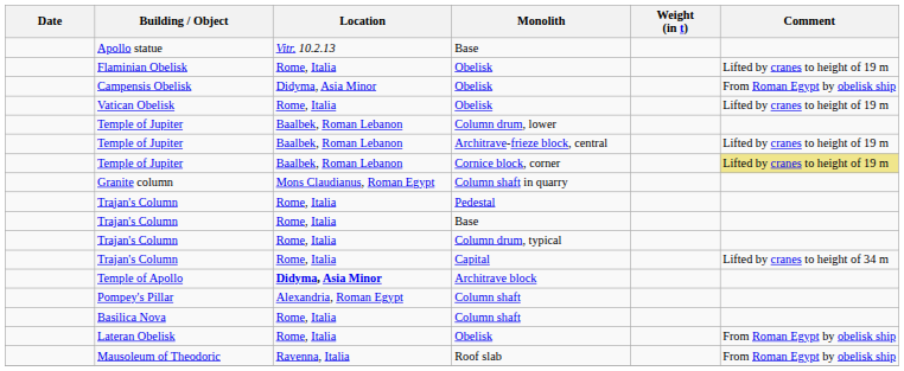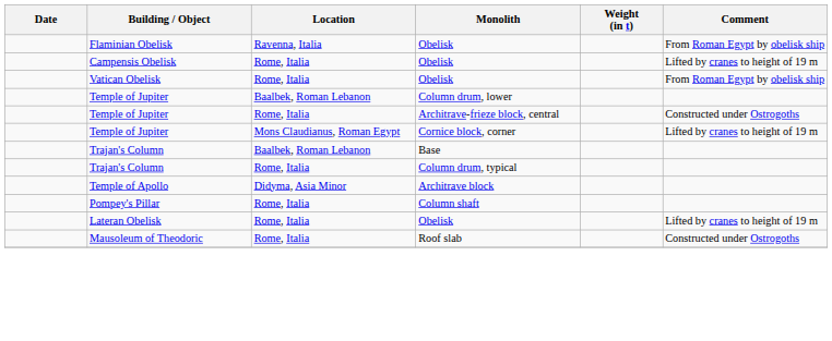- row: Apollo statue | Vitr. 10.2.13 | Base
Flaminian Obelisk | Location: Rome, Italia -> Ravenna, Italia
Flaminian Obelisk | Comment: Lifted by cranes to height of 19 m -> From Roman Egypt by obelisk ship
Campensis Obelisk | Location: Didyma, Asia Minor -> Rome, Italia
Campensis Obelisk | Comment: From Roman Egypt by obelisk ship -> Lifted by cranes to height of 19 m
Vatican Obelisk | Comment: Lifted by cranes to height of 19 m -> From Roman Egypt by obelisk ship
Temple of Jupiter / Architrave-frieze block, central | Location: Baalbek, Roman Lebanon -> Rome, Italia
Temple of Jupiter / Architrave-frieze block, central | Comment: Lifted by cranes to height of 19 m -> Constructed under Ostrogoths
Temple of Jupiter / Cornice block, corner | Location: Baalbek, Roman Lebanon -> Mons Claudianus, Roman Egypt
Temple of Jupiter / Cornice block, corner | Comment: khaki background -> no background
- row: Granite column | Mons Claudianus, Roman Egypt | Column shaft in quarry
- row: Trajan's Column | Rome, Italia | Pedestal
Trajan's Column / Base | Location: Rome, Italia -> Baalbek, Roman Lebanon
- row: Trajan's Column | Rome, Italia | Capital | Lifted by cranes to height of 34 m
Temple of Apollo | Location: bold -> normal
Pompey's Pillar | Location: Alexandria, Roman Egypt -> Rome, Italia
- row: Basilica Nova | Rome, Italia | Column shaft
Lateran Obelisk | Comment: From Roman Egypt by obelisk ship -> Lifted by cranes to height of 19 m
Mausoleum of Theodoric | Location: Ravenna, Italia -> Rome, Italia
Mausoleum of Theodoric | Comment: From Roman Egypt by obelisk ship -> Constructed under Ostrogoths
